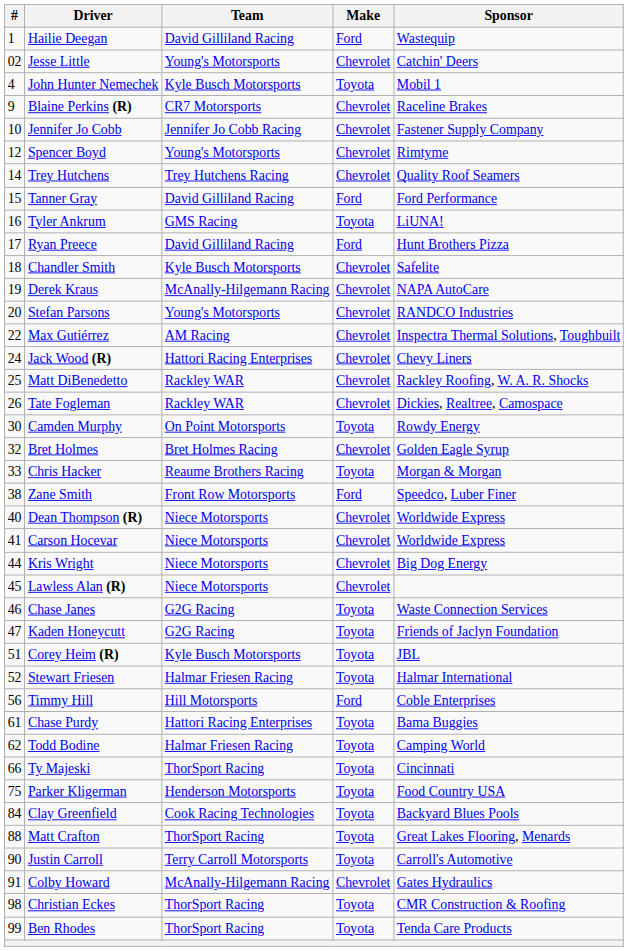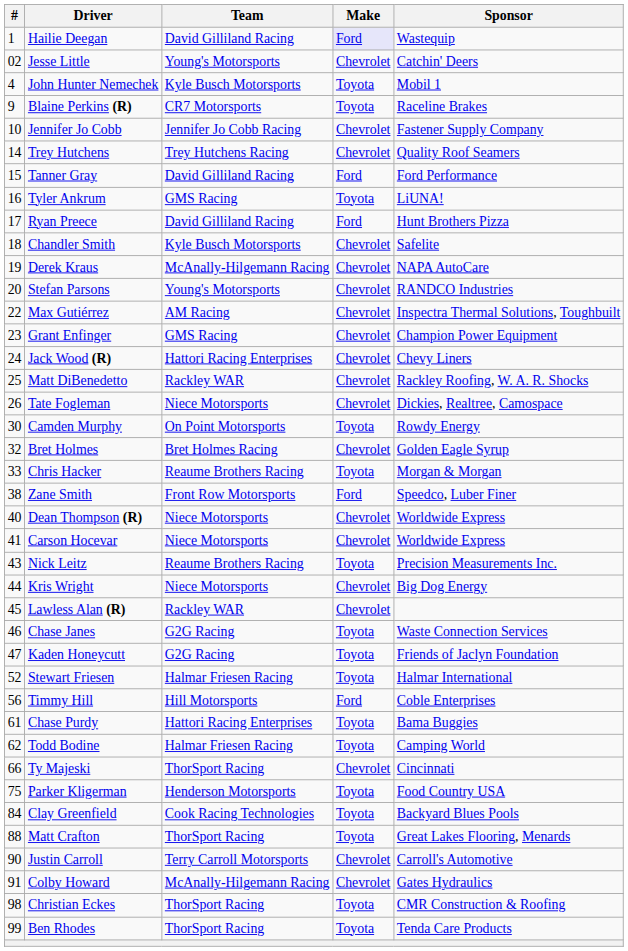Hailie Deegan | Make: no background -> lavender background
Blaine Perkins (R) | Make: Chevrolet -> Toyota
- row: 12 | Spencer Boyd | Young's Motorsports | Chevrolet | Rimtyme
+ row: 23 | Grant Enfinger | GMS Racing | Chevrolet | Champion Power Equipment
Tate Fogleman | Team: Rackley WAR -> Niece Motorsports
+ row: 43 | Nick Leitz | Reaume Brothers Racing | Toyota | Precision Measurements Inc.
Lawless Alan (R) | Team: Niece Motorsports -> Rackley WAR
- row: 51 | Corey Heim (R) | Kyle Busch Motorsports | Toyota | JBL
Ty Majeski | Make: Toyota -> Chevrolet
Justin Carroll | Make: Toyota -> Chevrolet
